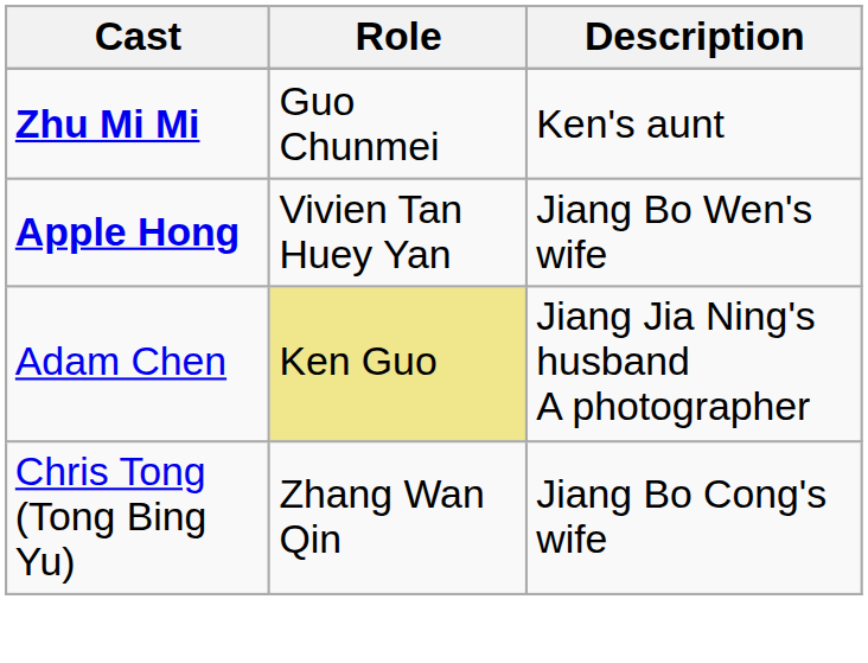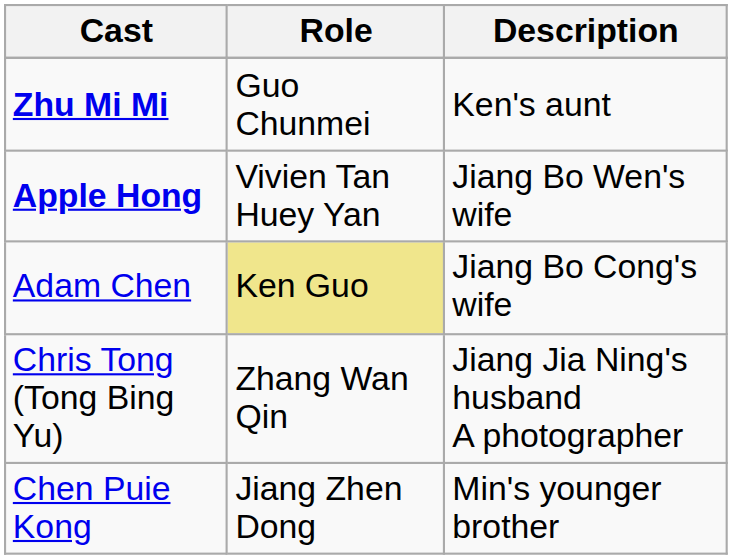Adam Chen | Description: Jiang Jia Ning's husband A photographer -> Jiang Bo Cong's wife
Chris Tong (Tong Bing Yu) | Description: Jiang Bo Cong's wife -> Jiang Jia Ning's husband A photographer
+ row: Chen Puie Kong | Jiang Zhen Dong | Min's younger brother
